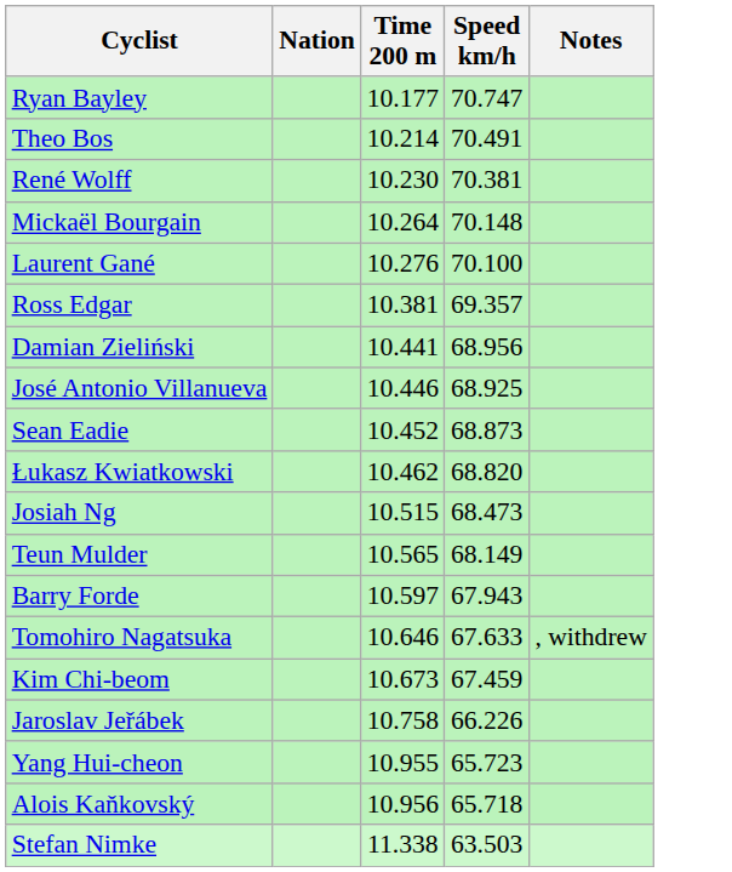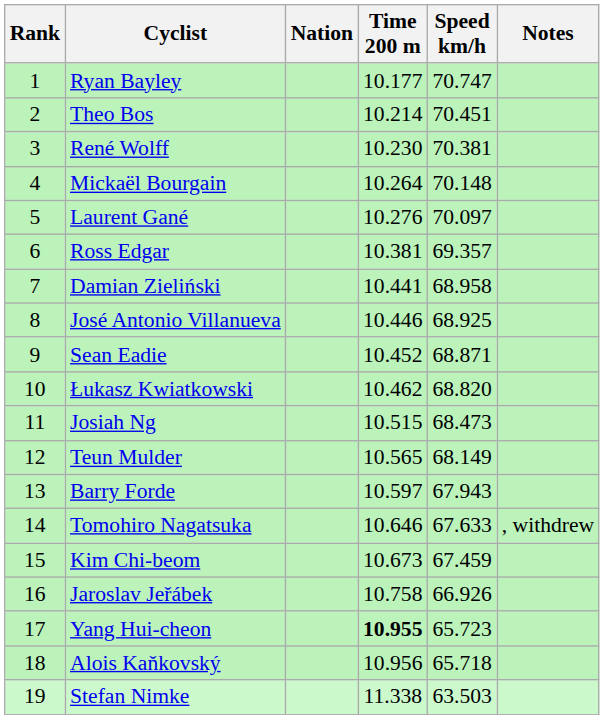+ column: Rank | 1 | 2 | 3 | 4 | 5 | 6 | 7 | 8 | 9 | 10 | 11 | 12 | 13 | 14 | 15 | 16 | 17 | 18 | 19
Theo Bos | Speed km/h: 70.491 -> 70.451
Laurent Gané | Speed km/h: 70.100 -> 70.097
Damian Zieliński | Speed km/h: 68.956 -> 68.958
Sean Eadie | Speed km/h: 68.873 -> 68.871
Jaroslav Jeřábek | Speed km/h: 66.226 -> 66.926
Yang Hui-cheon | Time 200 m: normal -> bold
